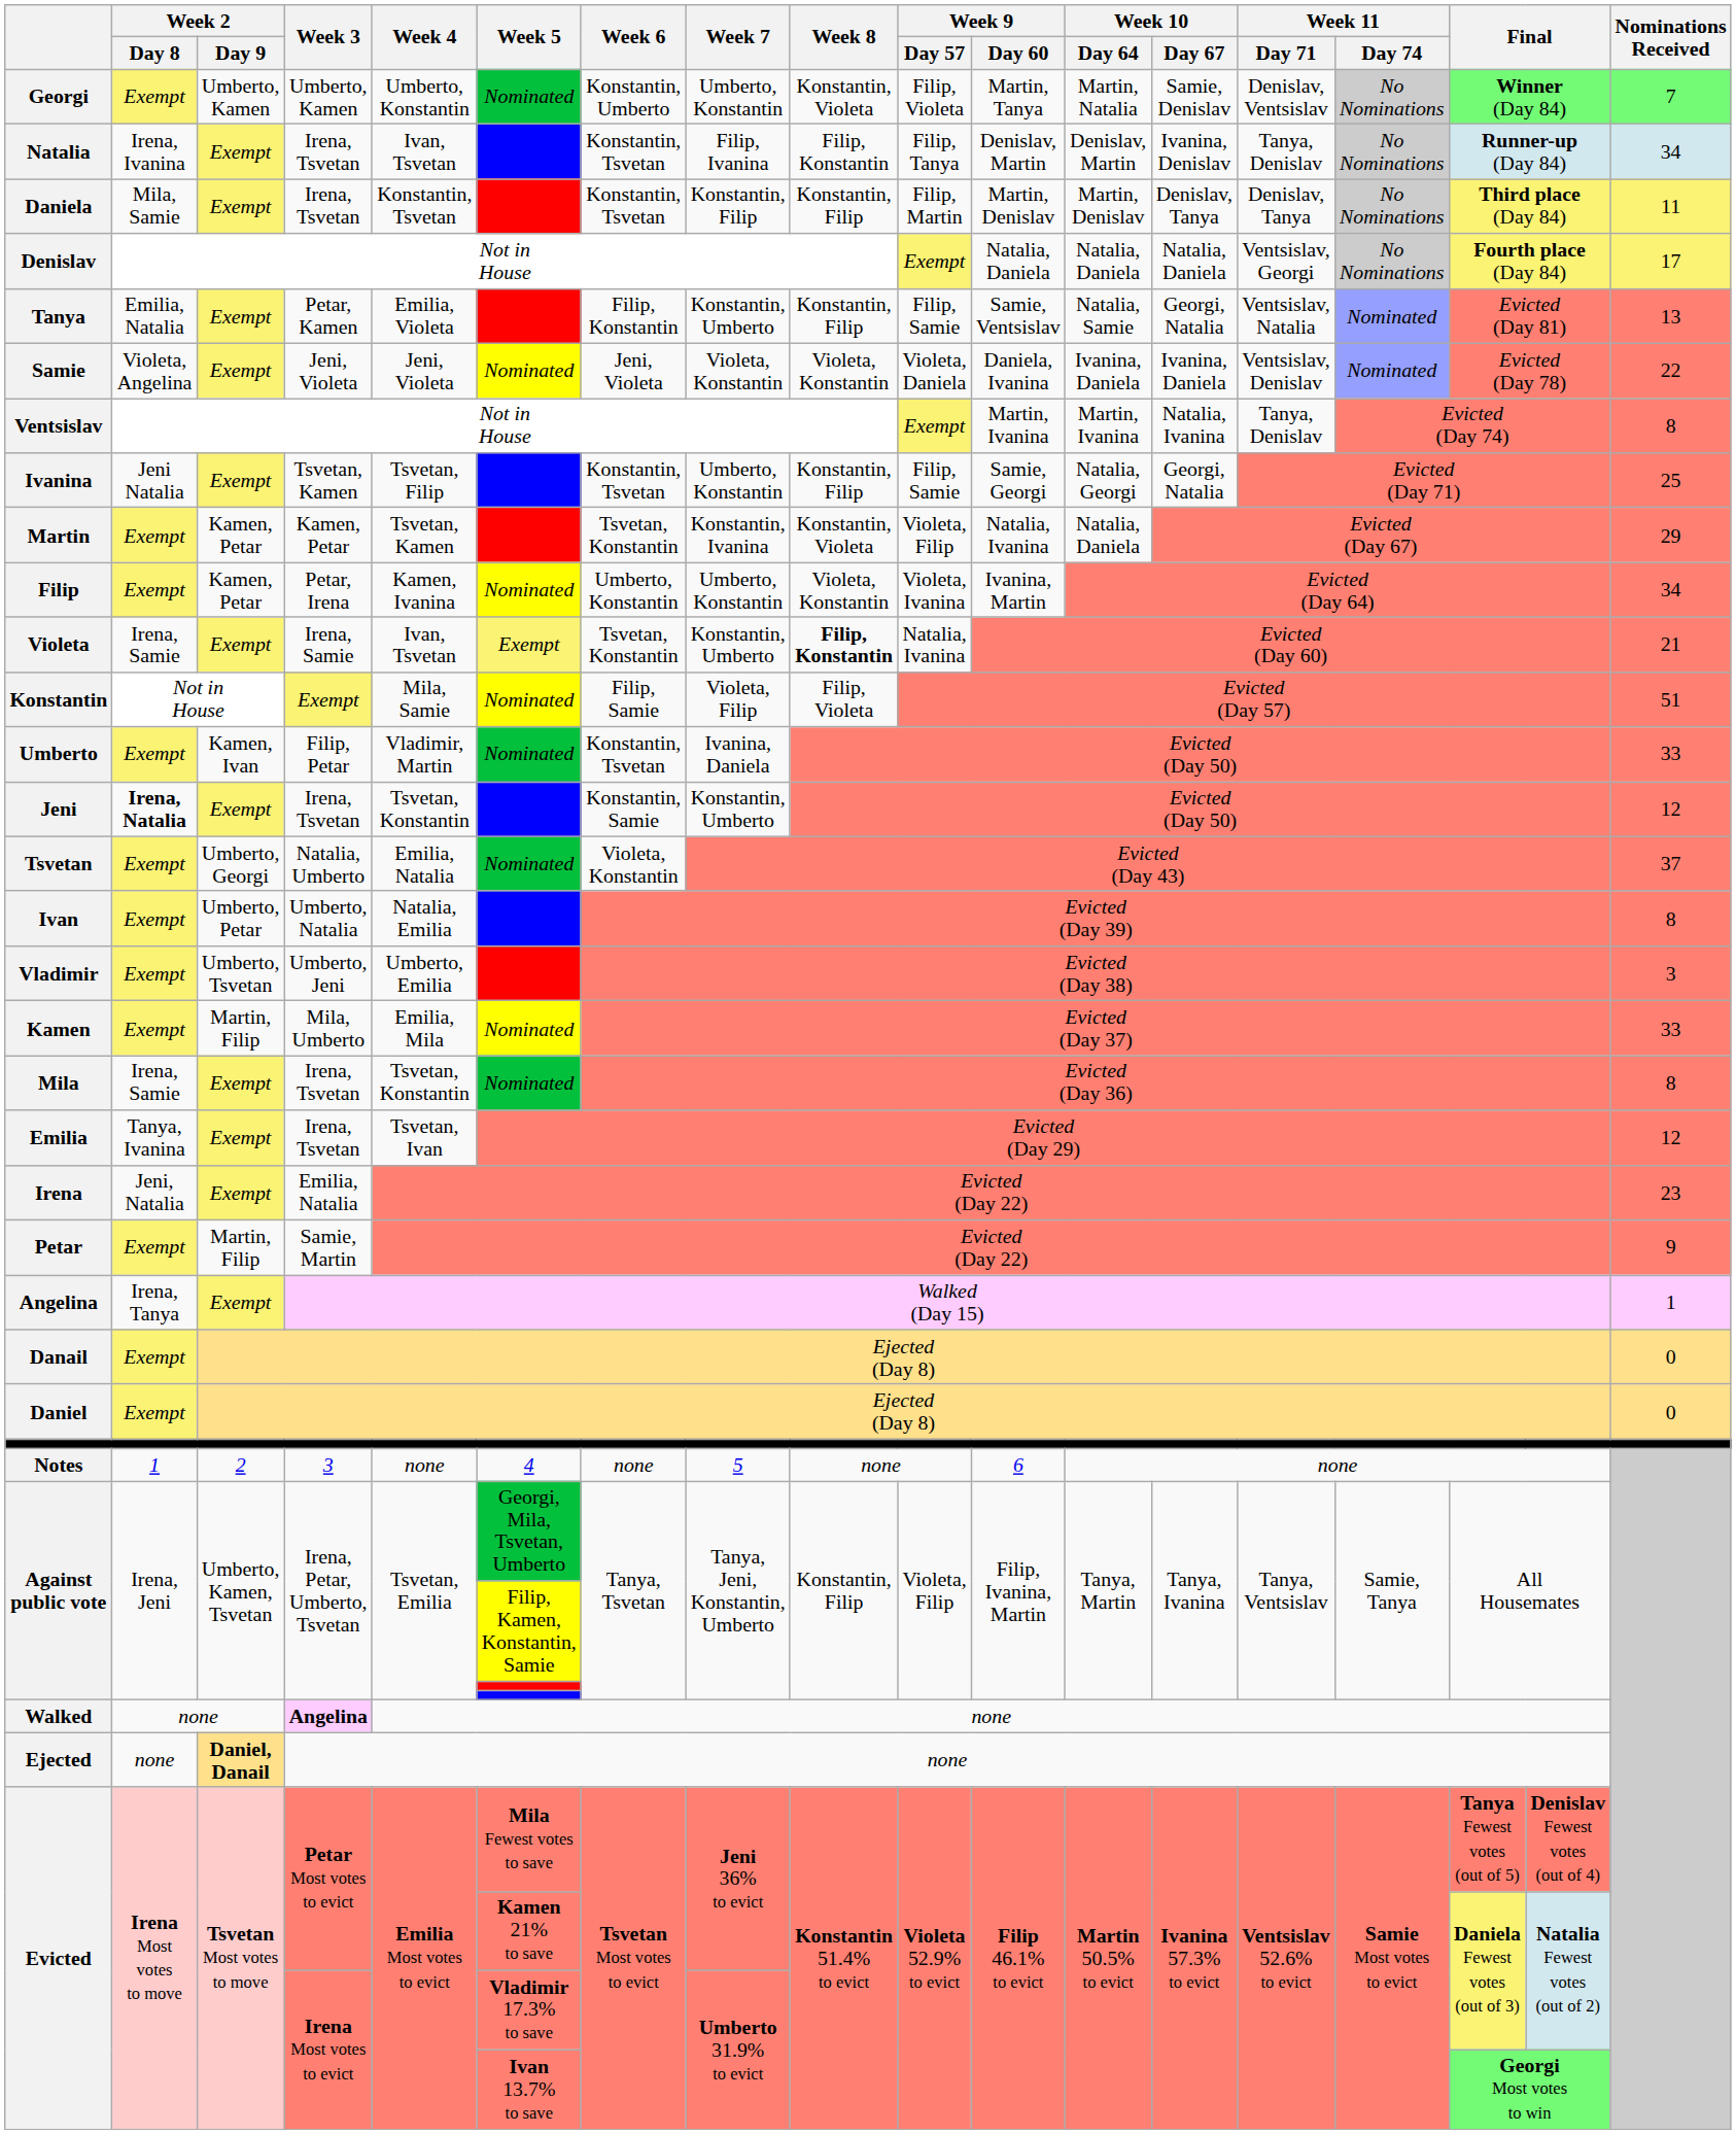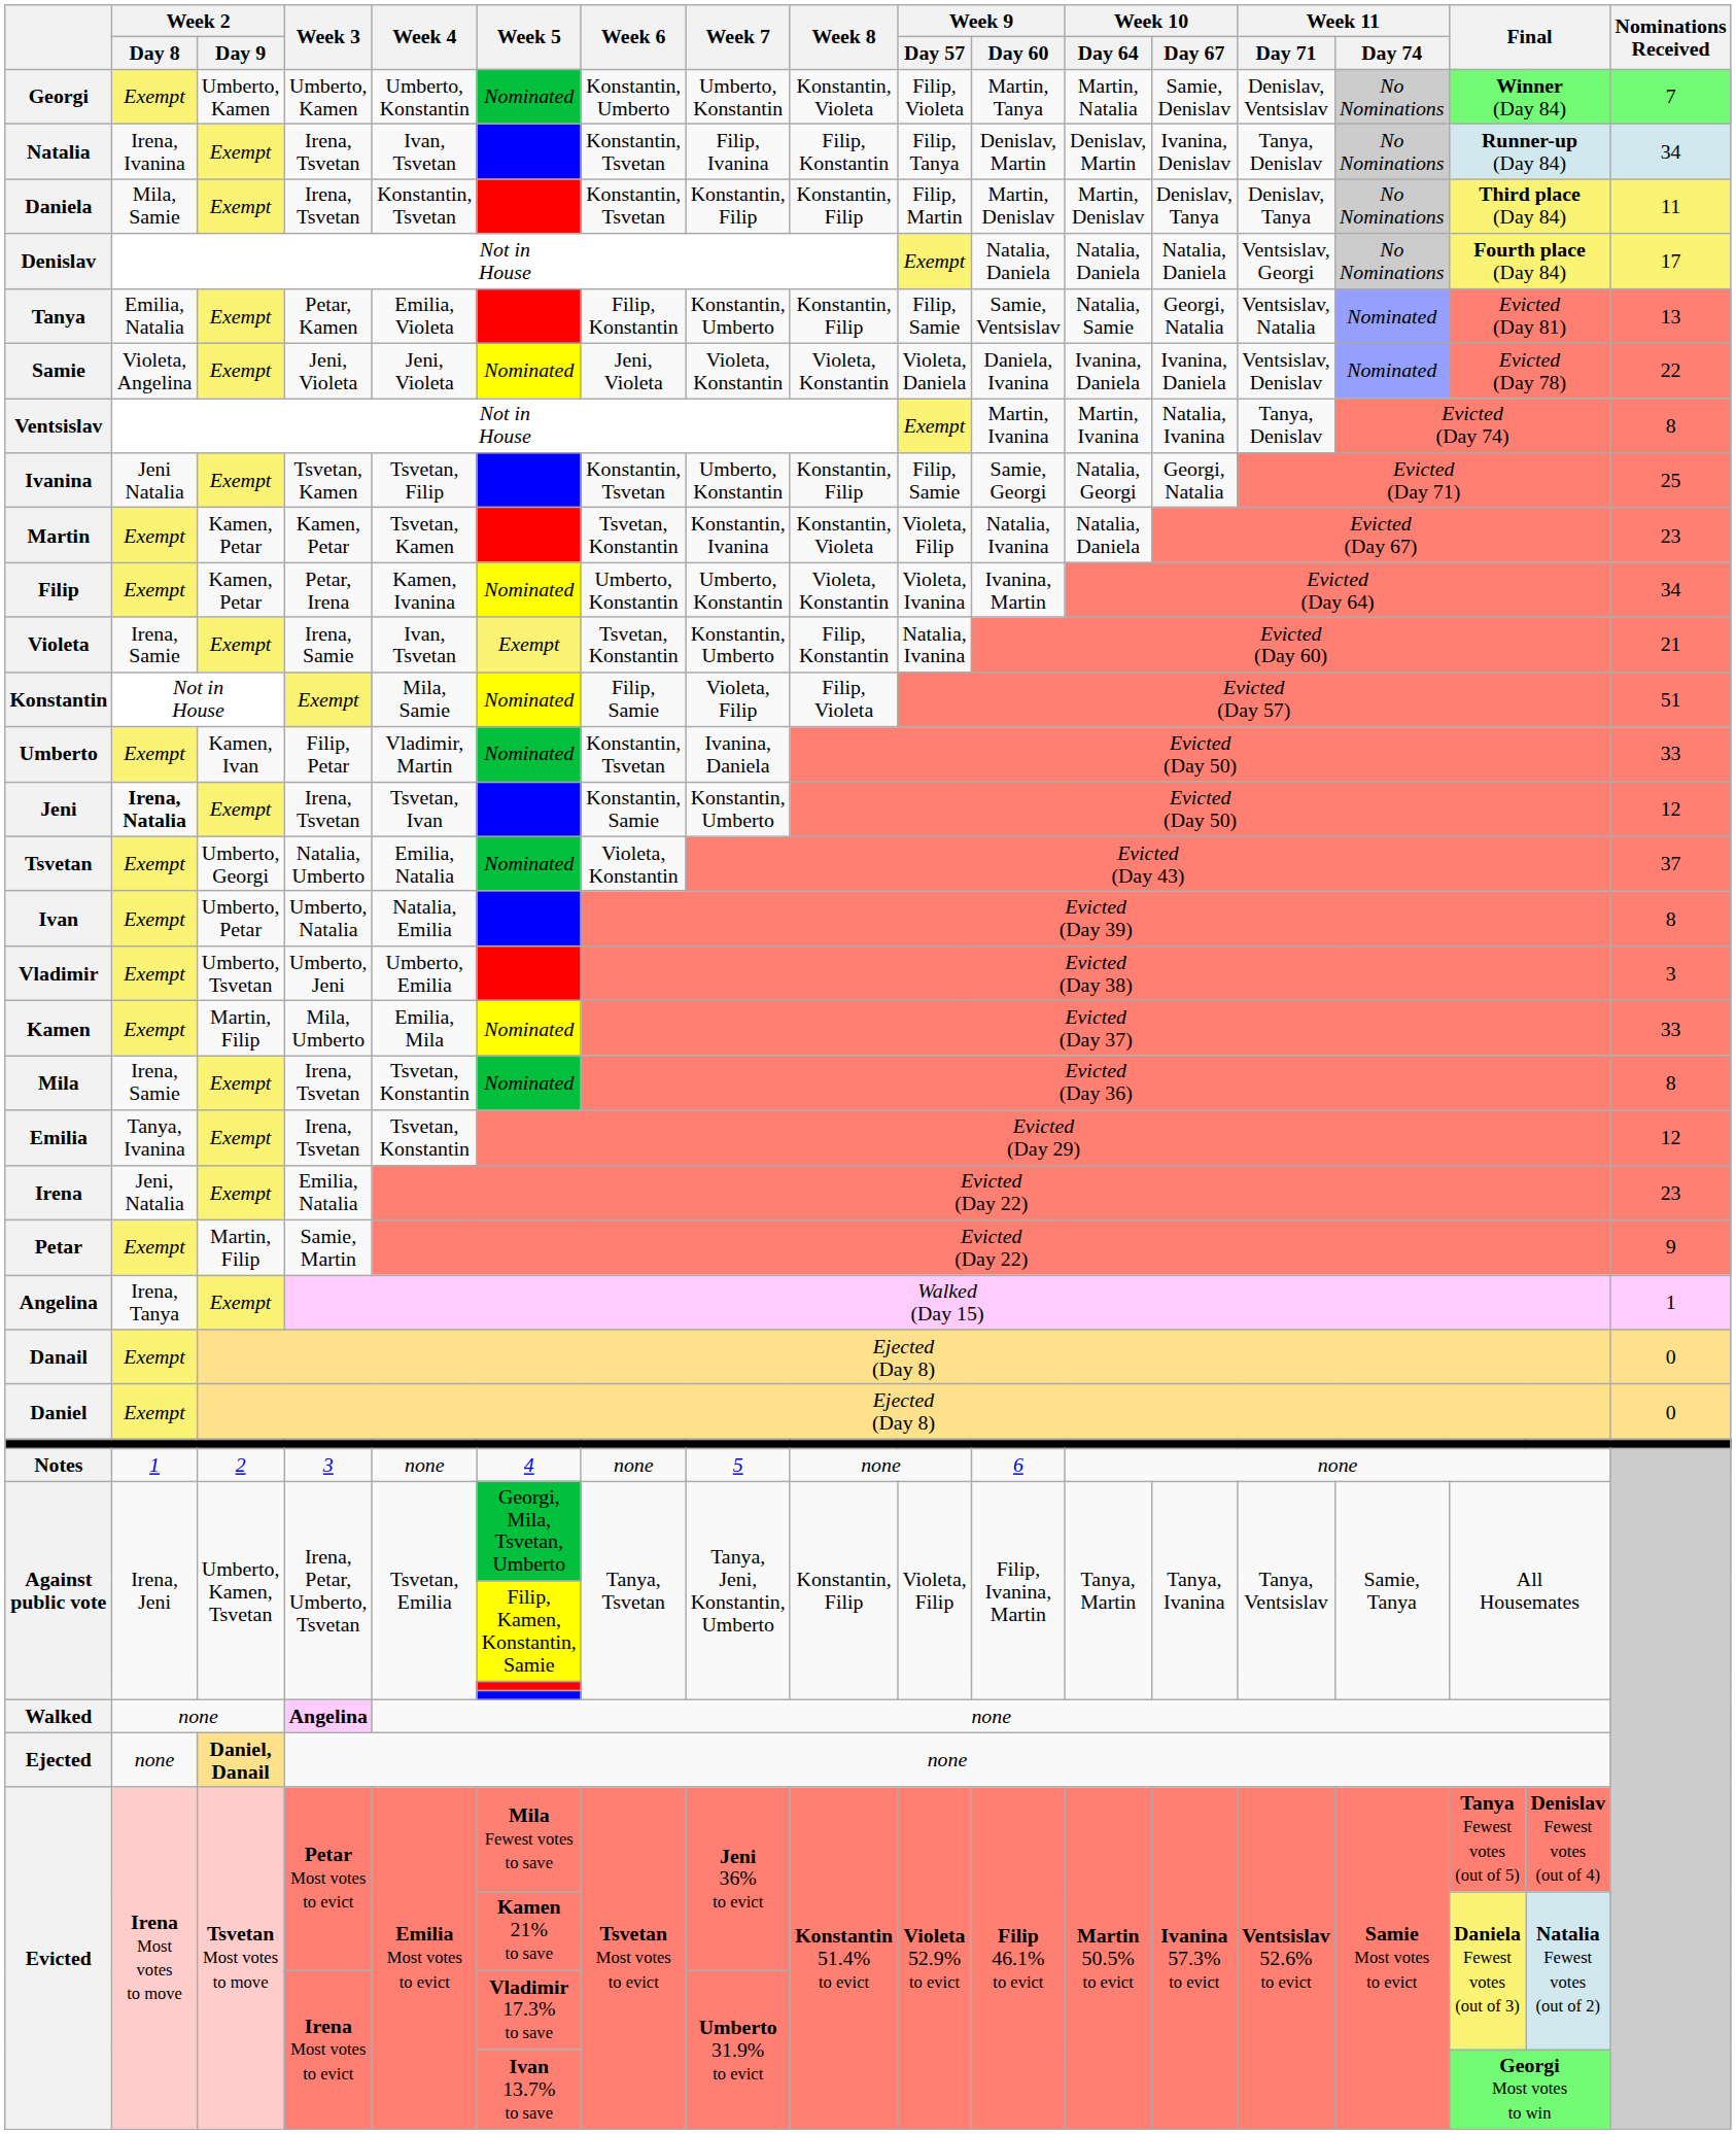Martin | Nominations Received: 29 -> 23
Violeta | Week 8: bold -> normal
Jeni | Week 4: Tsvetan, Konstantin -> Tsvetan, Ivan
Emilia | Week 4: Tsvetan, Ivan -> Tsvetan, Konstantin
